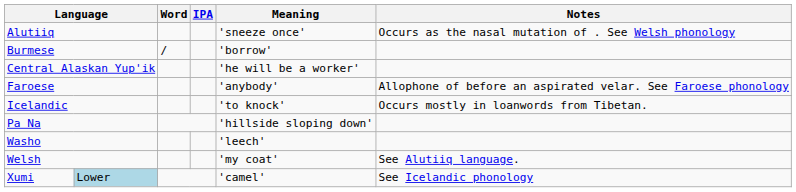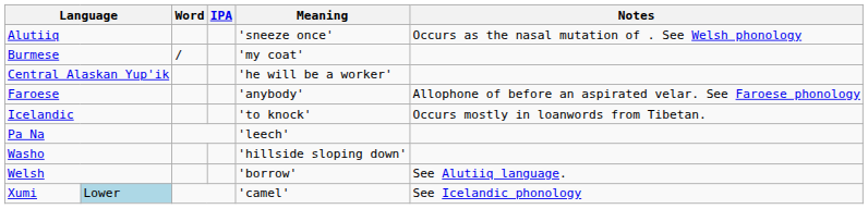Burmese | Meaning: 'borrow' -> 'my coat'
Pa Na | Meaning: 'hillside sloping down' -> 'leech'
Washo | Meaning: 'leech' -> 'hillside sloping down'
Welsh | Meaning: 'my coat' -> 'borrow'
